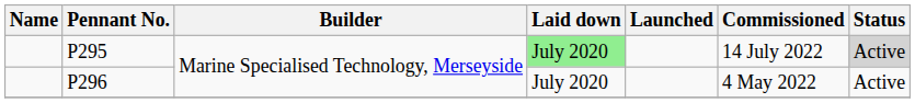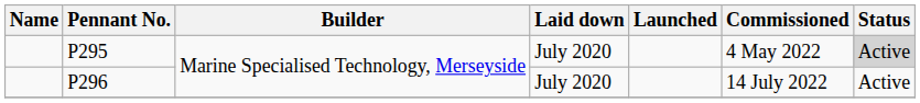P295 | Laid down: lightgreen background -> no background
P295 | Commissioned: 14 July 2022 -> 4 May 2022
P296 | Commissioned: 4 May 2022 -> 14 July 2022
